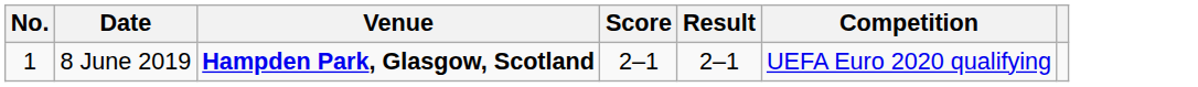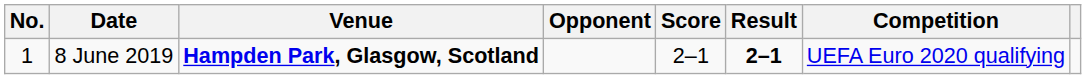+ column: Opponent
8 June 2019 | Result: normal -> bold
